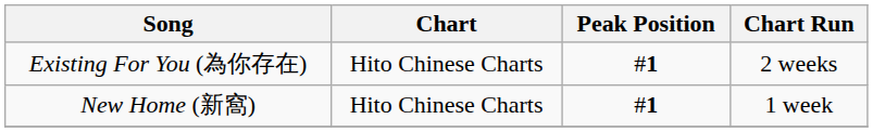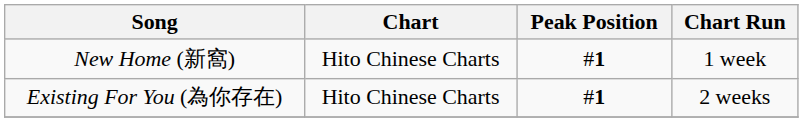rows swapped: New Home (新窩) <-> Existing For You (為你存在)
